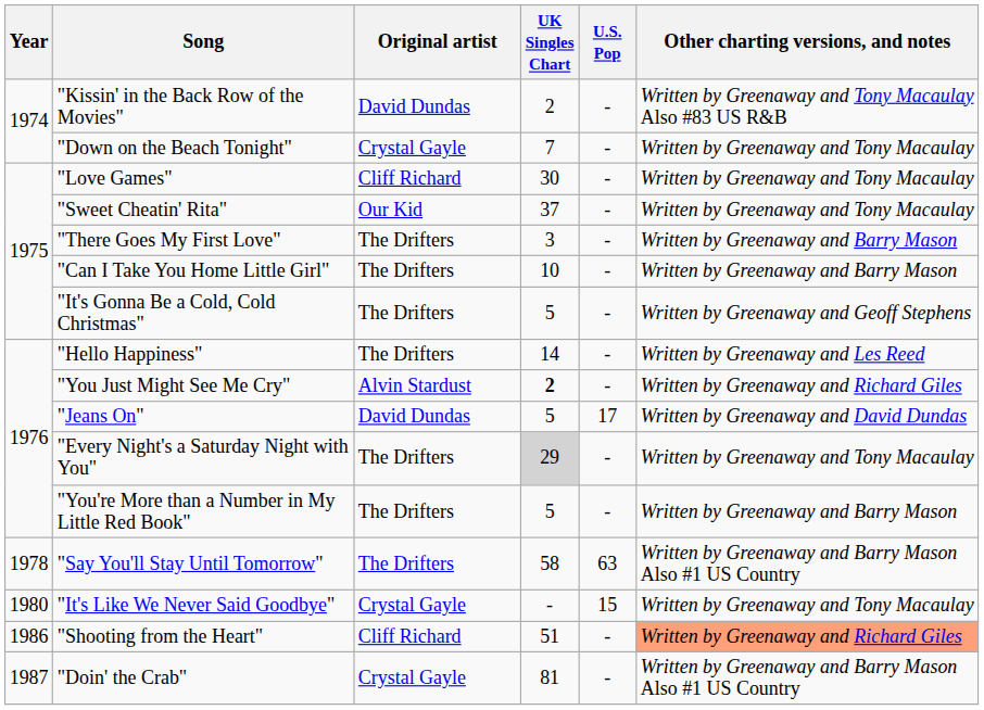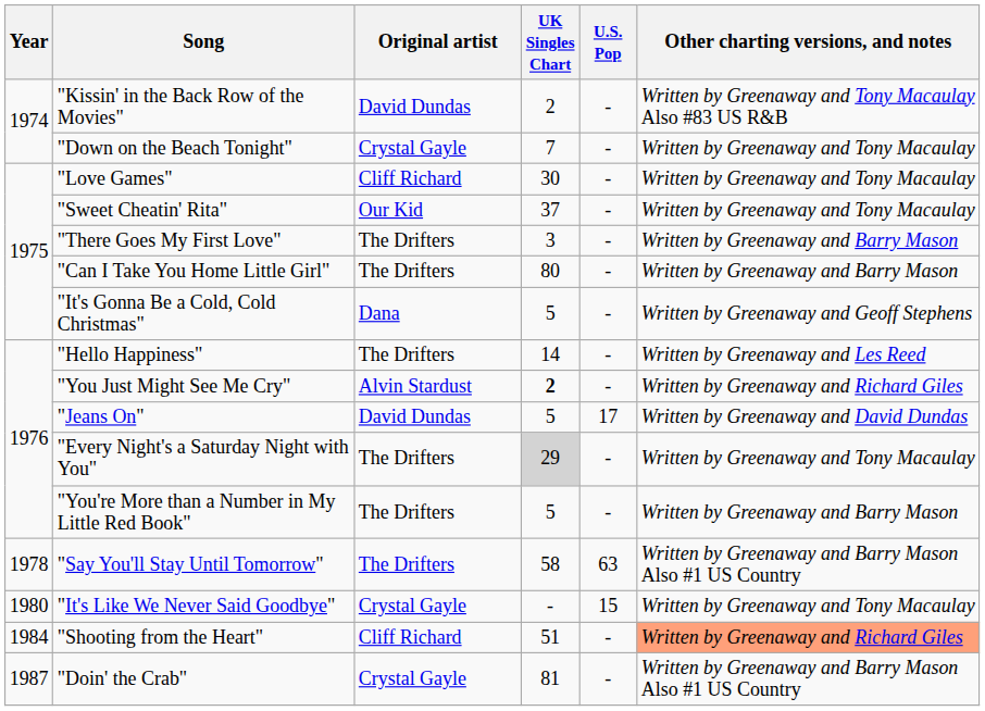"Can I Take You Home Little Girl" | UK Singles Chart: 10 -> 80
"It's Gonna Be a Cold, Cold Christmas" | Original artist: The Drifters -> Dana
"Shooting from the Heart" | Year: 1986 -> 1984
